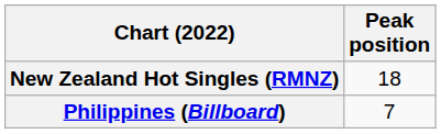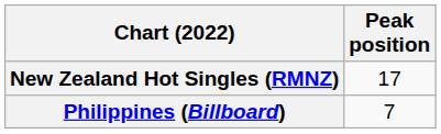New Zealand Hot Singles (RMNZ) | Peak position: 18 -> 17
